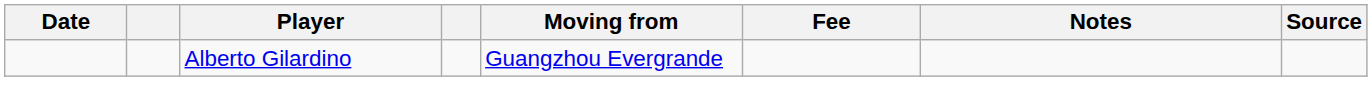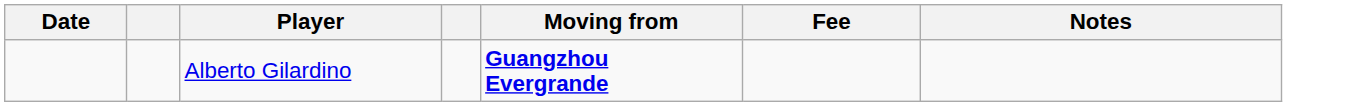- column: Source
Alberto Gilardino | Moving from: normal -> bold
